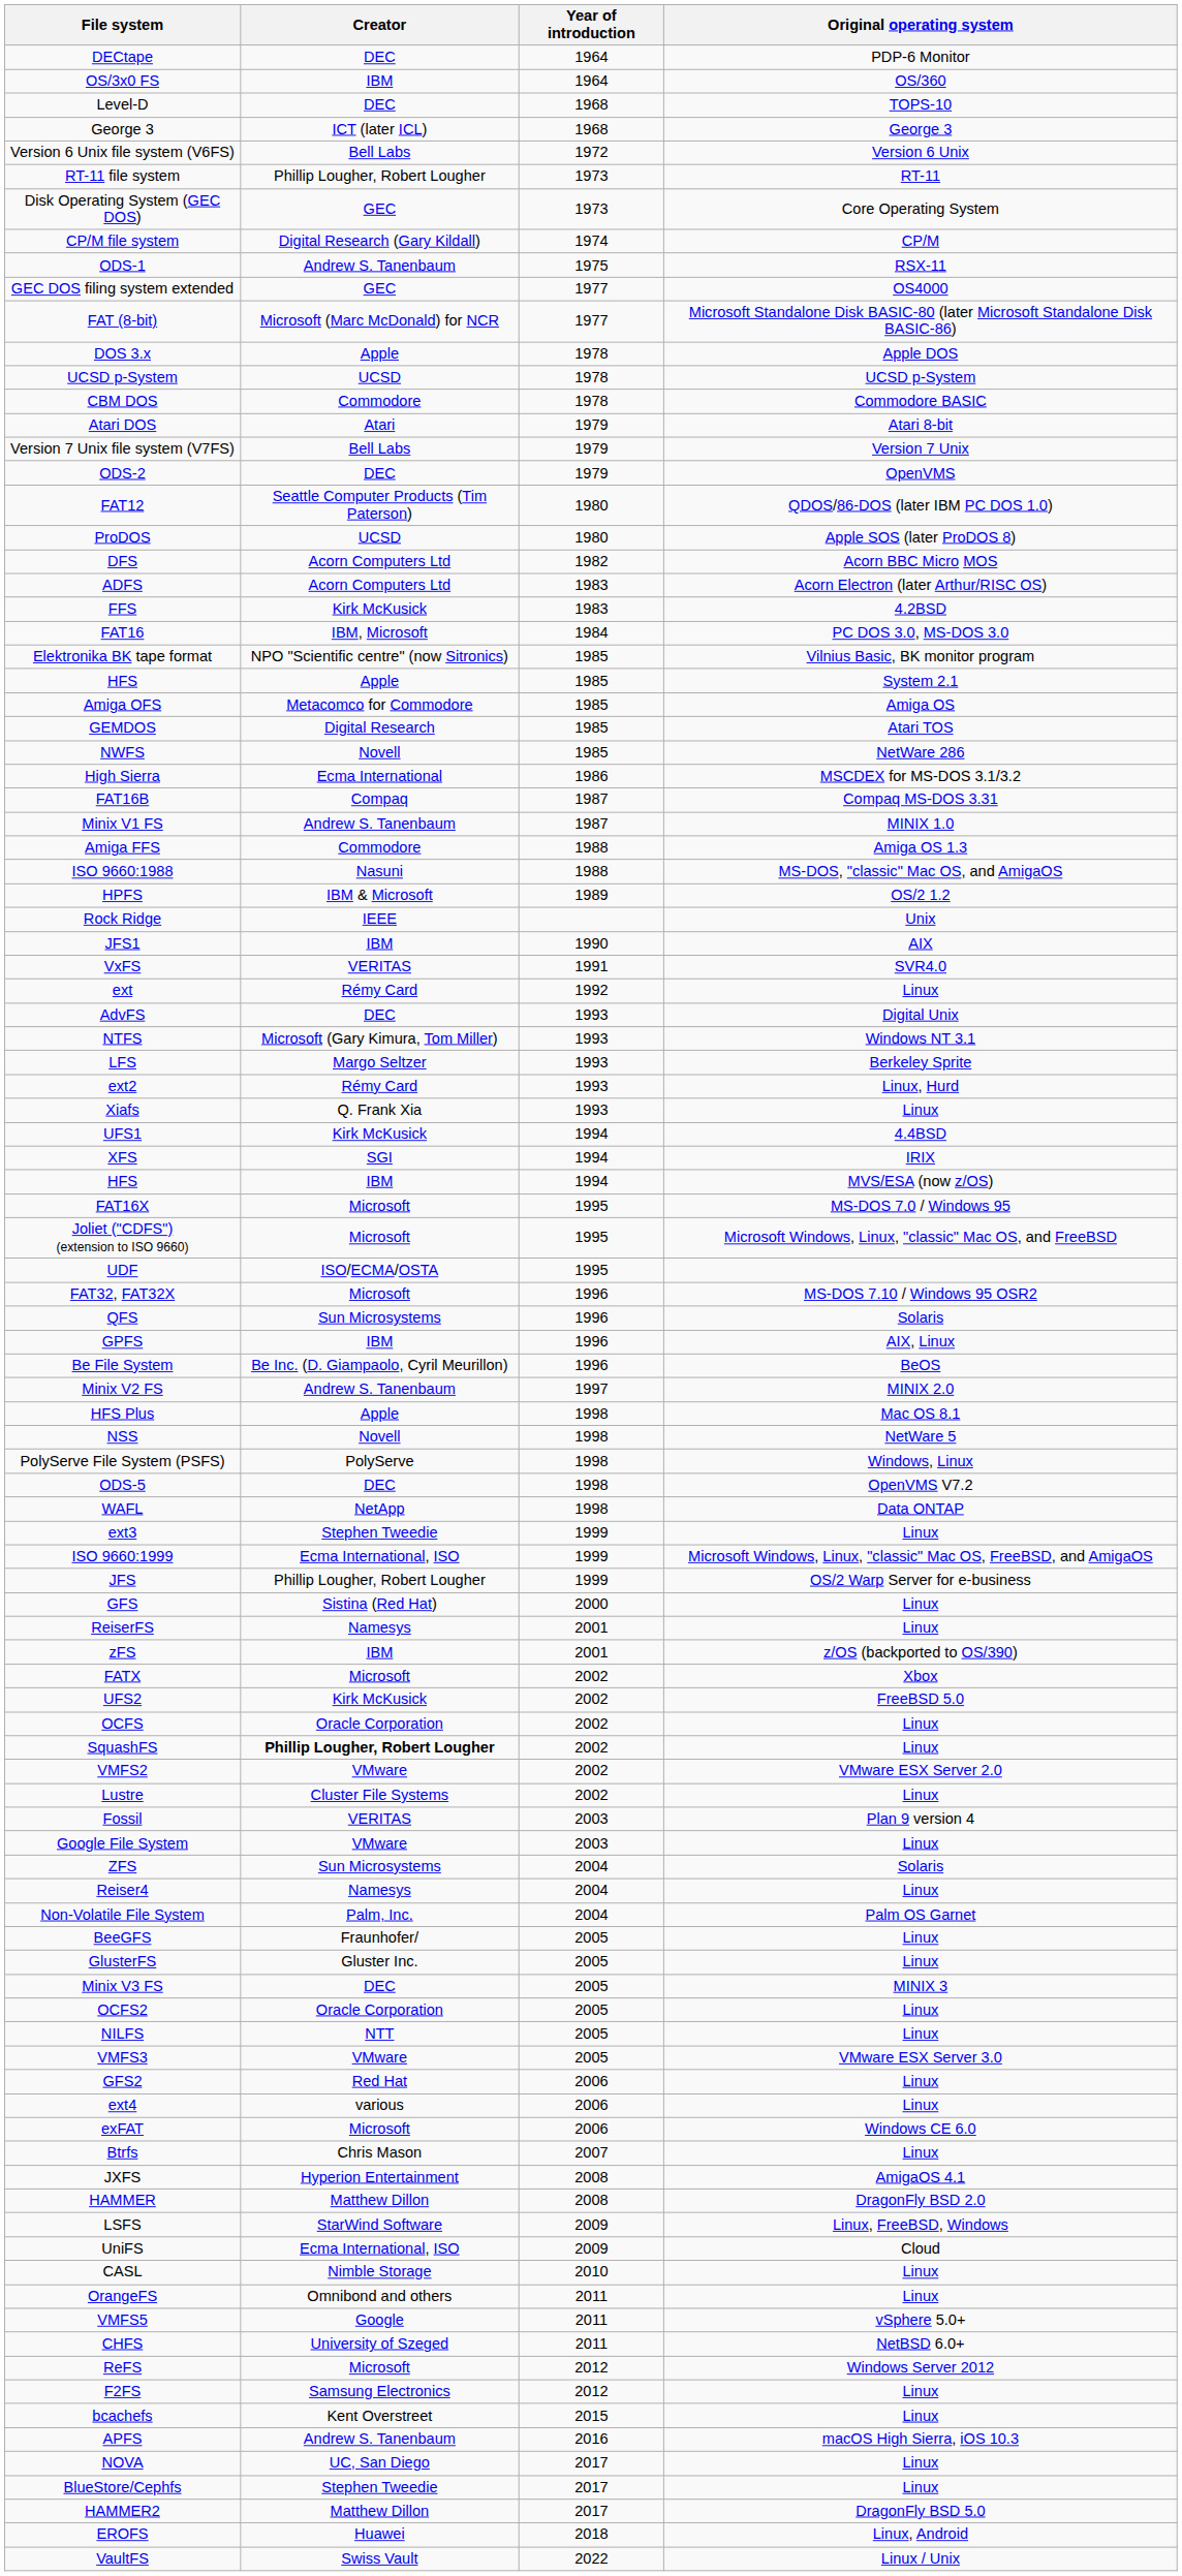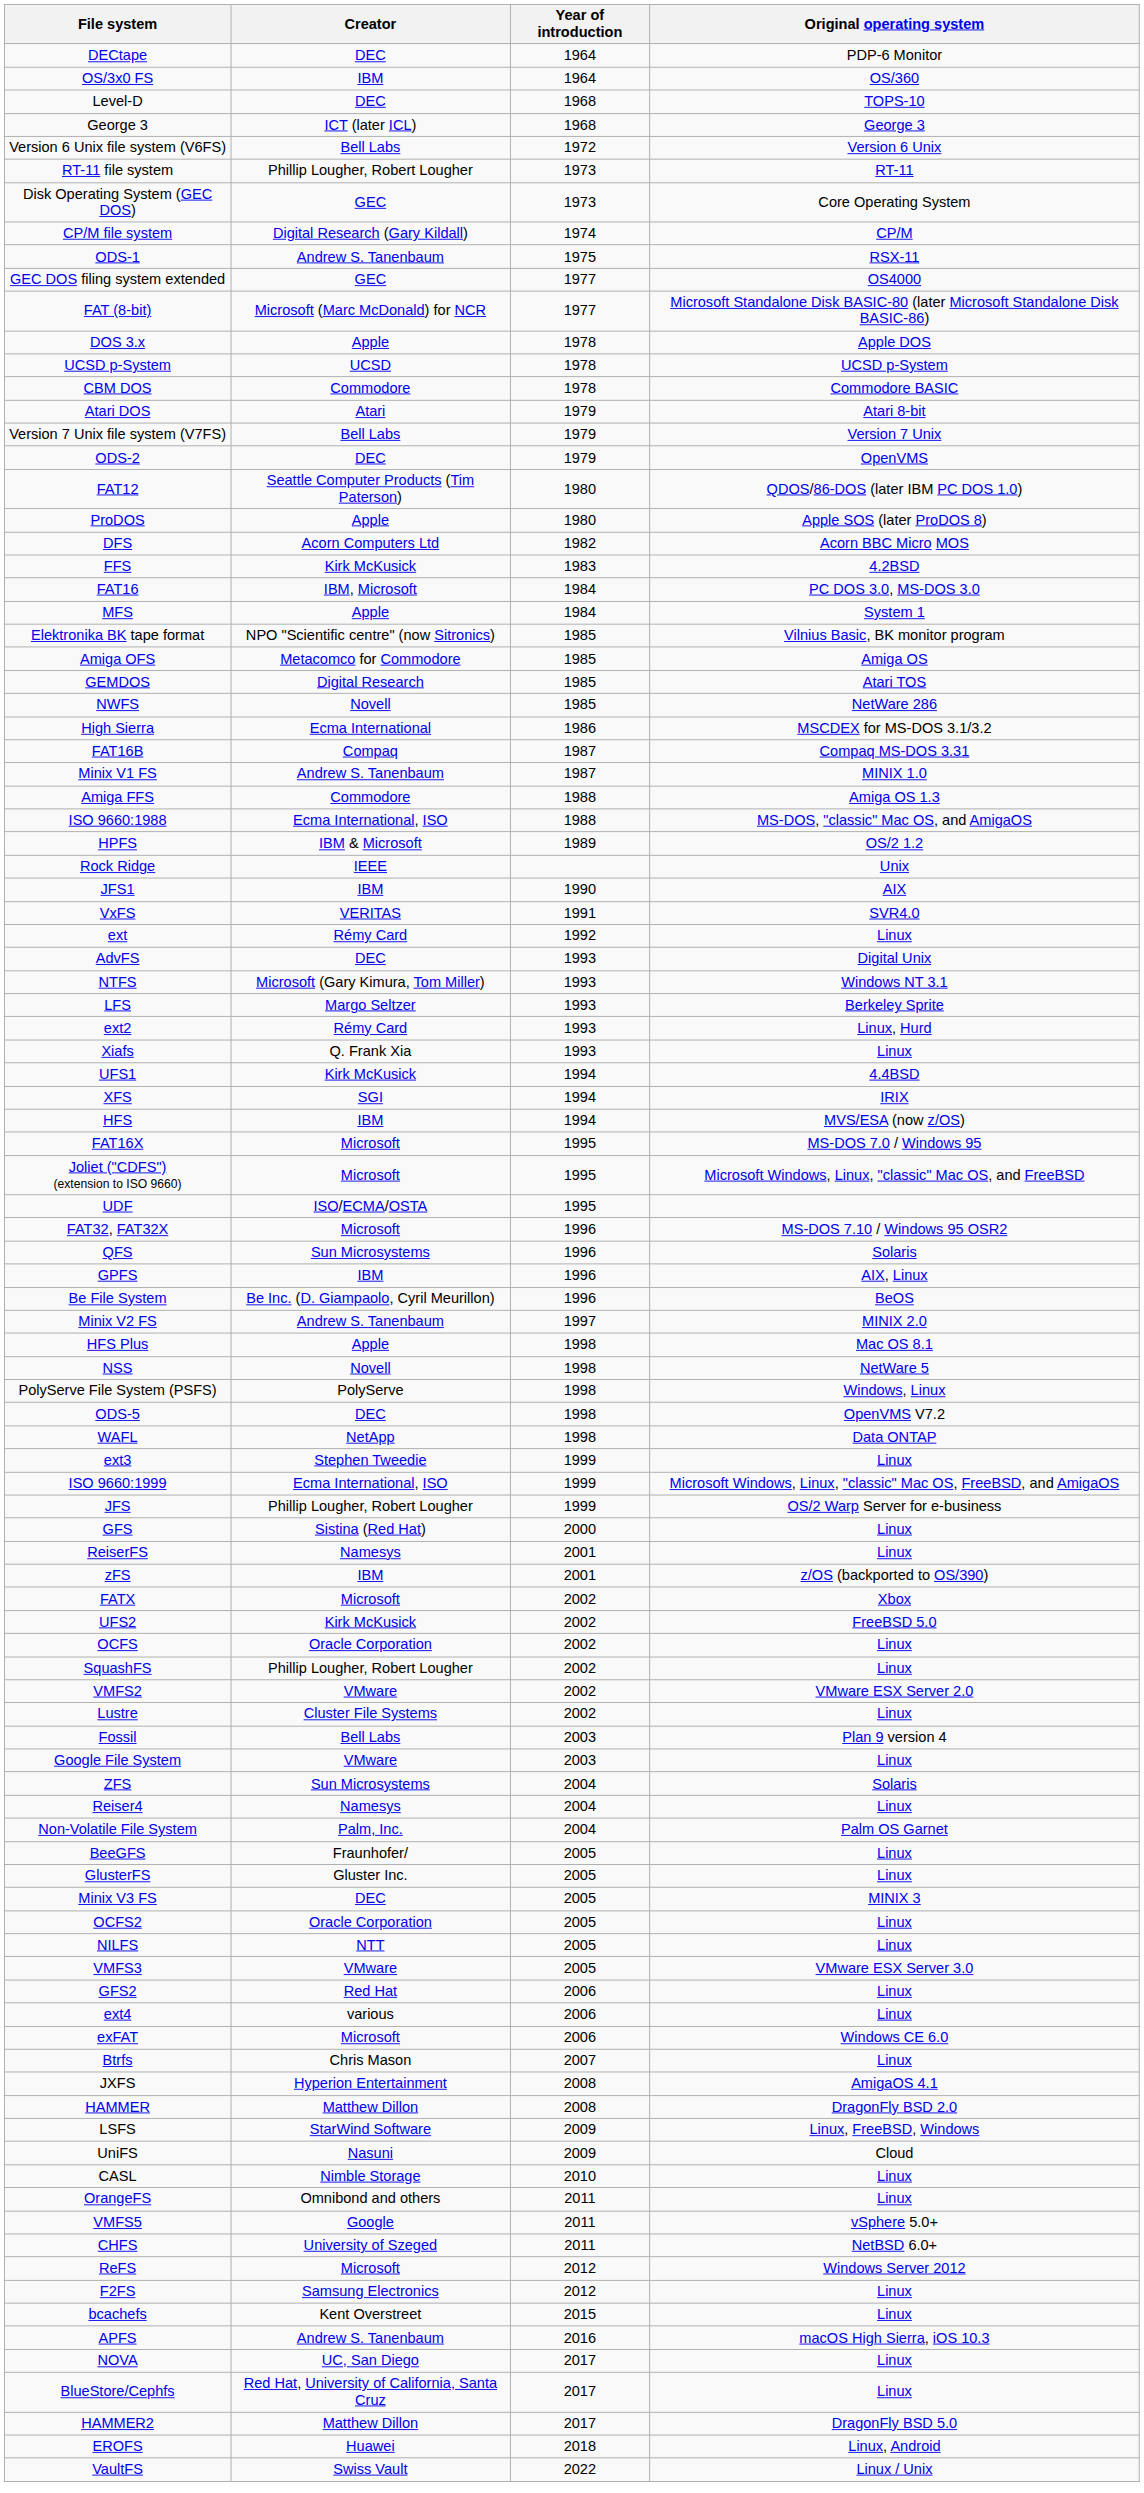ProDOS | Creator: UCSD -> Apple
- row: ADFS | Acorn Computers Ltd | 1983 | Acorn Electron (later Arthur/RISC OS)
+ row: MFS | Apple | 1984 | System 1
- row: HFS | Apple | 1985 | System 2.1
ISO 9660:1988 | Creator: Nasuni -> Ecma International, ISO
SquashFS | Creator: bold -> normal
Fossil | Creator: VERITAS -> Bell Labs
UniFS | Creator: Ecma International, ISO -> Nasuni
BlueStore/Cephfs | Creator: Stephen Tweedie -> Red Hat, University of California, Santa Cruz
